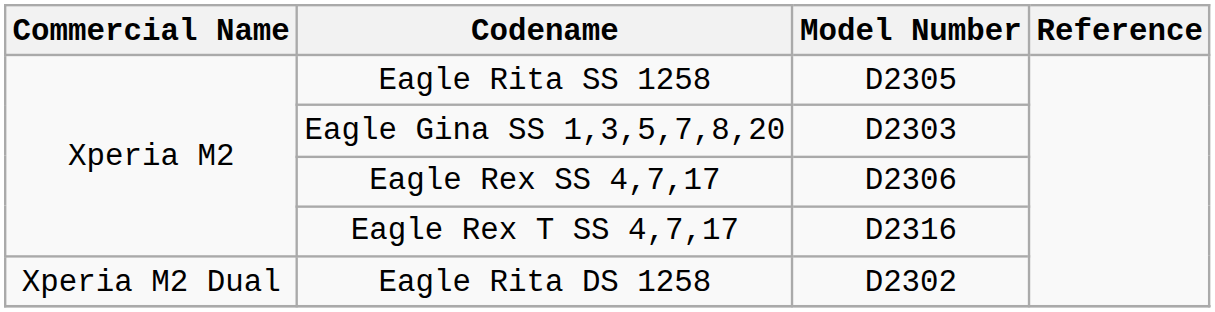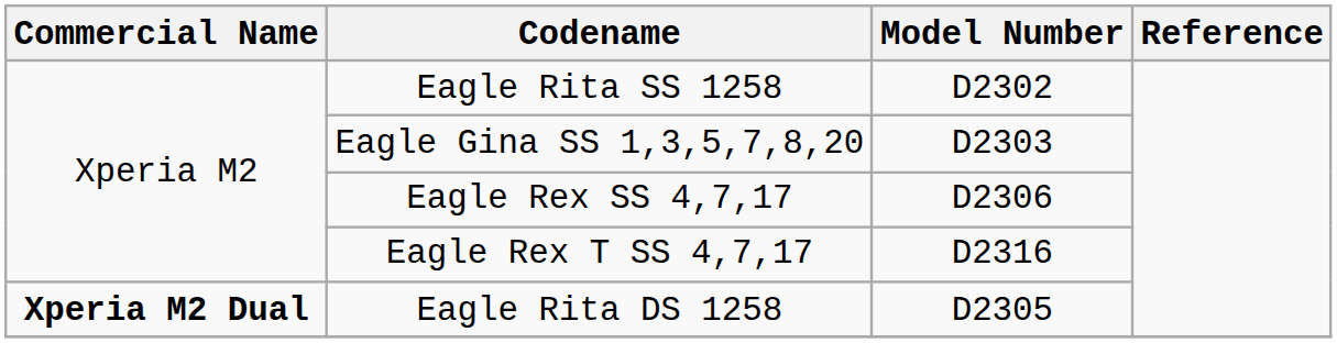Eagle Rita SS 1258 | Model Number: D2305 -> D2302
Eagle Rita DS 1258 | Commercial Name: normal -> bold
Eagle Rita DS 1258 | Model Number: D2302 -> D2305
